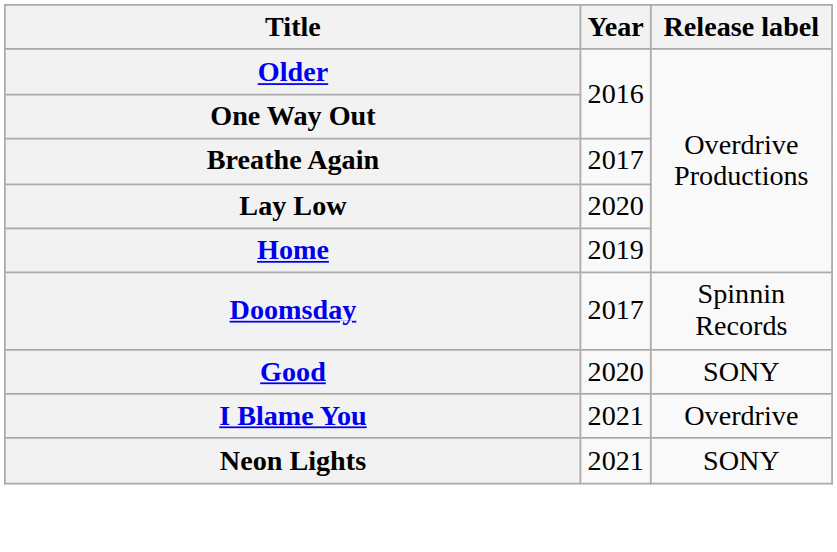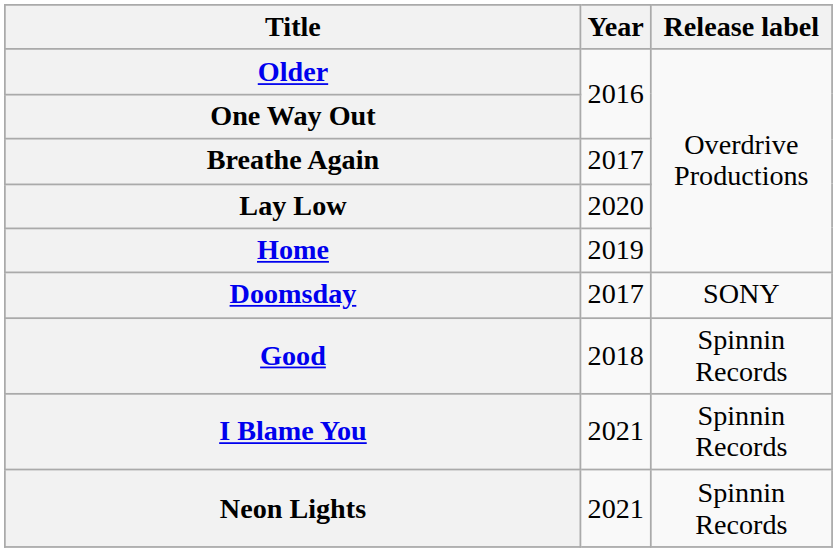Doomsday | Release label: Spinnin Records -> SONY
Good | Year: 2020 -> 2018
Good | Release label: SONY -> Spinnin Records
I Blame You | Release label: Overdrive -> Spinnin Records
Neon Lights | Release label: SONY -> Spinnin Records
